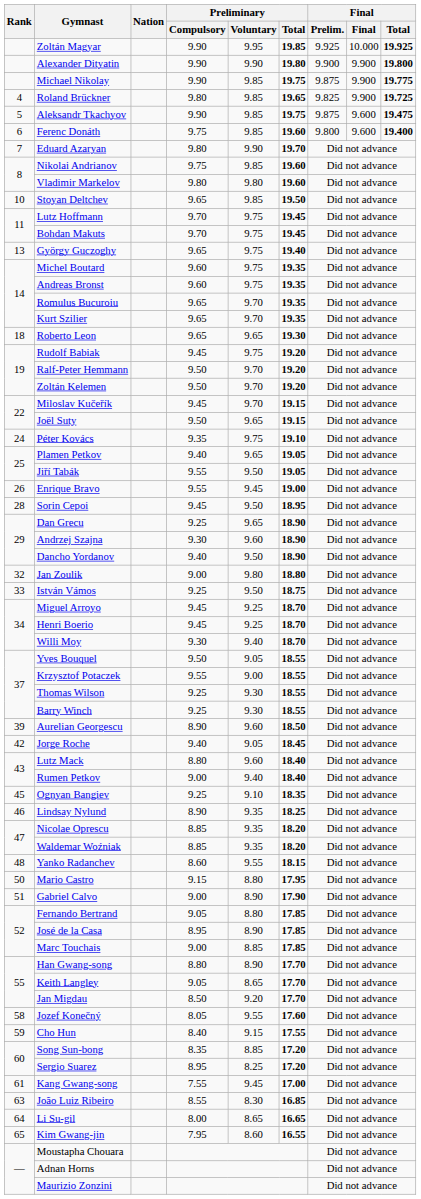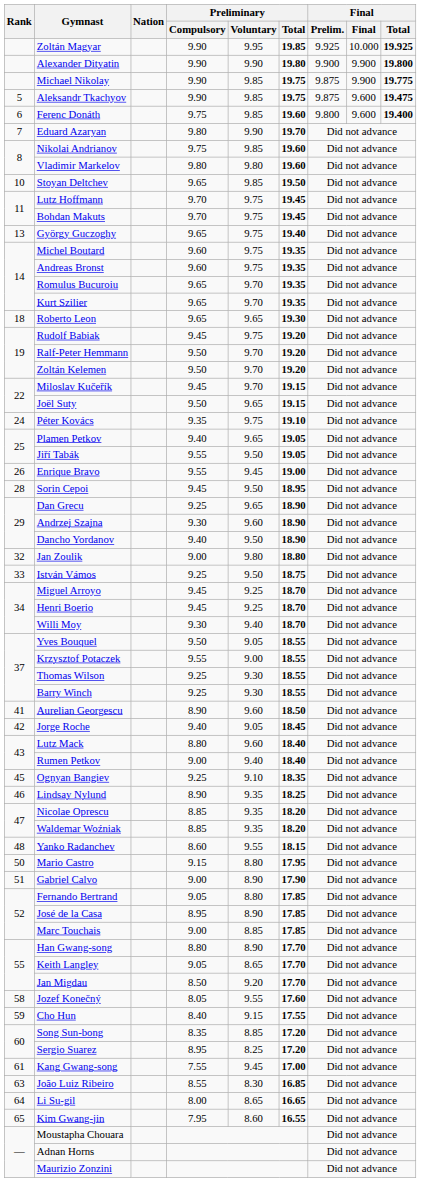- row: 4 | Roland Brückner | 9.80 | 9.85 | 19.65 | 9.825 | 9.900 | 19.725
Aurelian Georgescu | Rank: 39 -> 41
